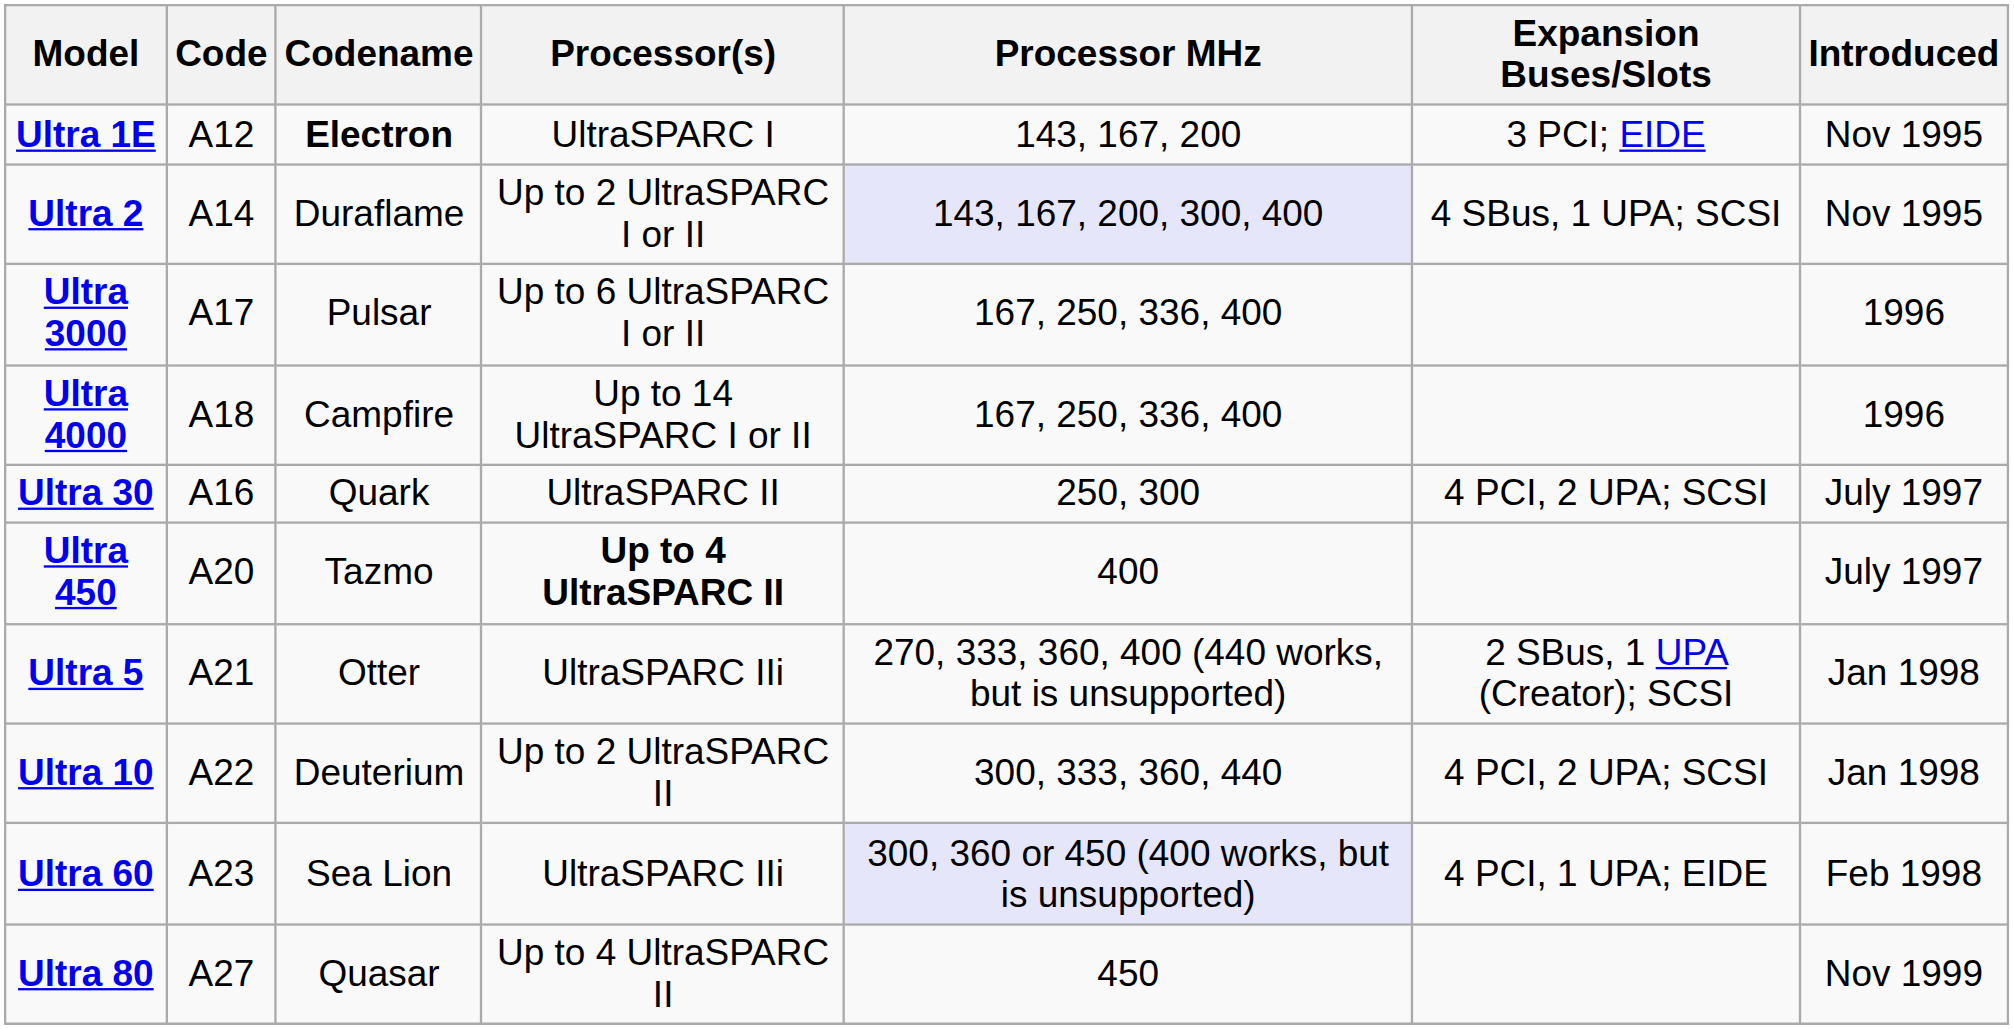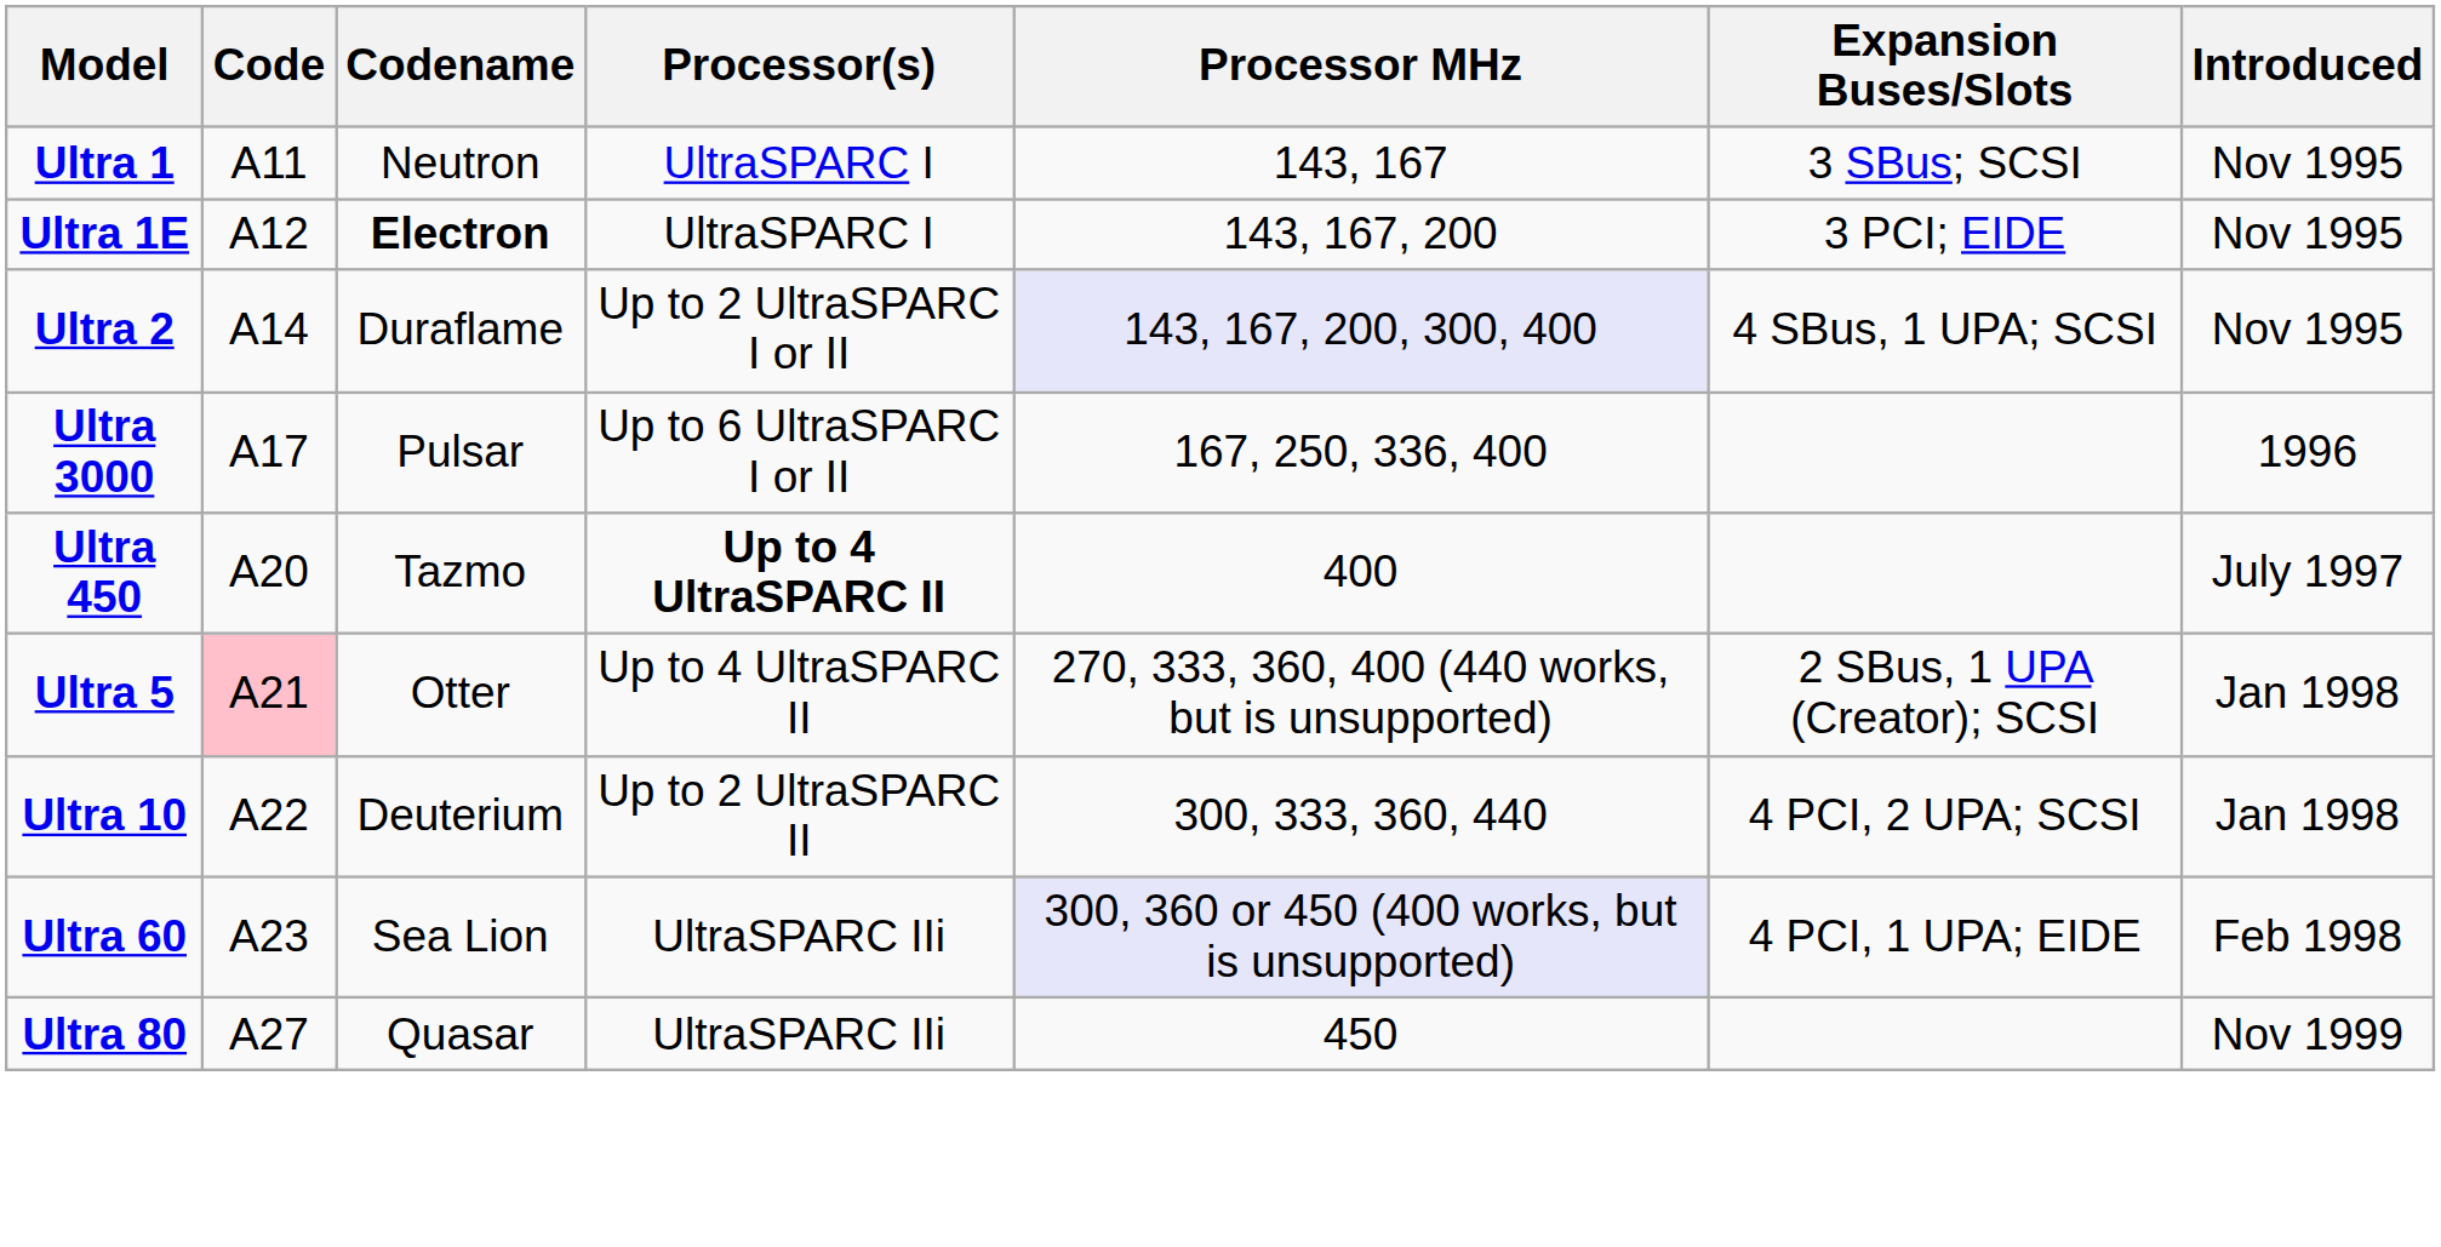+ row: Ultra 1 | A11 | Neutron | UltraSPARC I | 143, 167 | 3 SBus; SCSI | Nov 1995
- row: Ultra 4000 | A18 | Campfire | Up to 14 UltraSPARC I or II | 167, 250, 336, 400 | 1996
- row: Ultra 30 | A16 | Quark | UltraSPARC II | 250, 300 | 4 PCI, 2 UPA; SCSI | July 1997
Ultra 5 | Code: no background -> pink background
Ultra 5 | Processor(s): UltraSPARC IIi -> Up to 4 UltraSPARC II
Ultra 80 | Processor(s): Up to 4 UltraSPARC II -> UltraSPARC IIi
